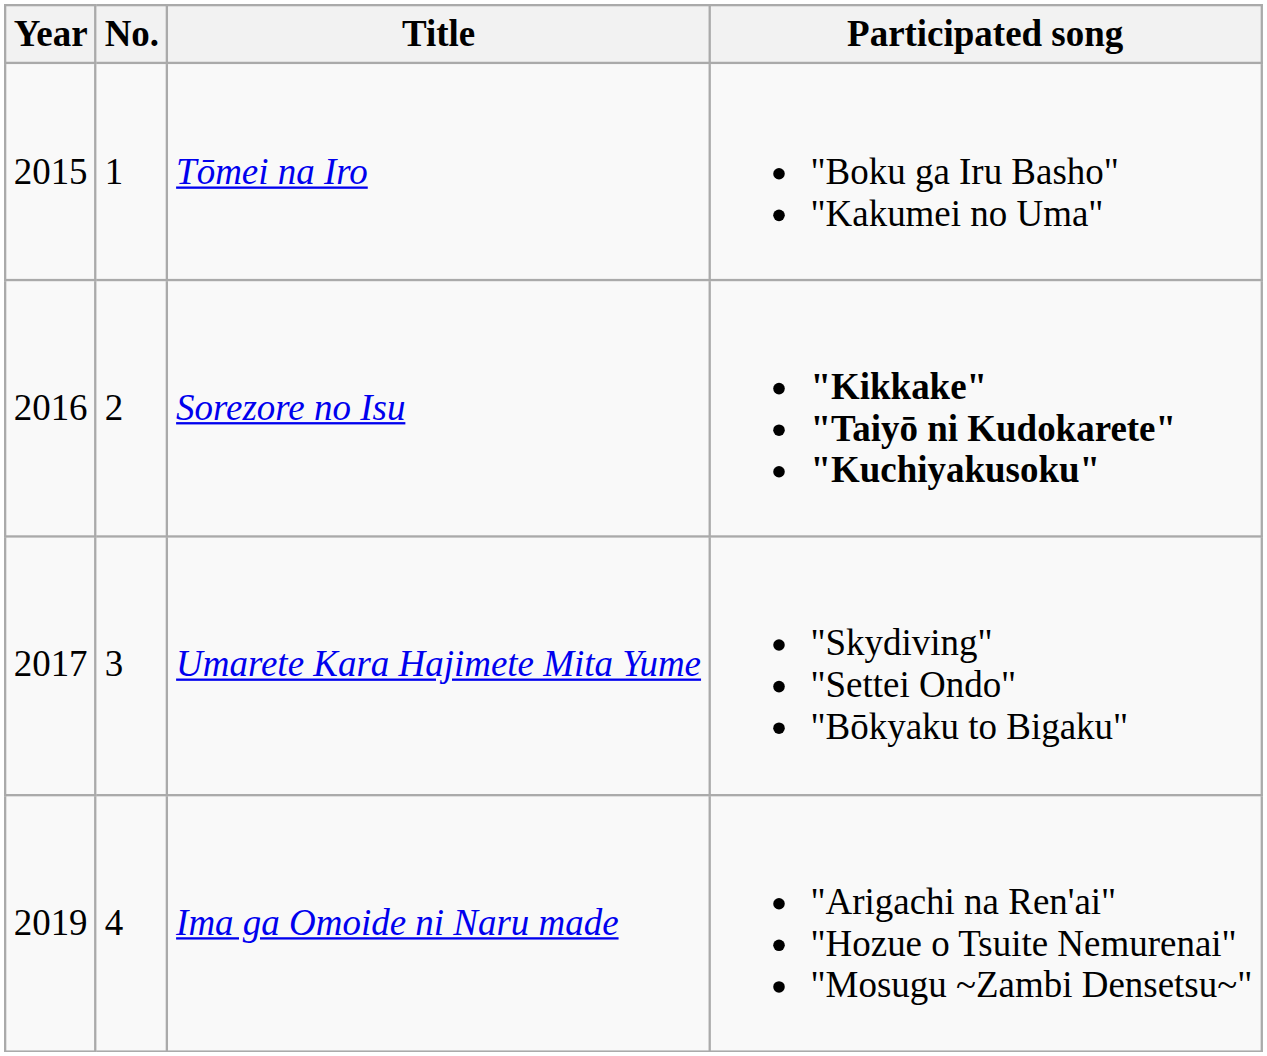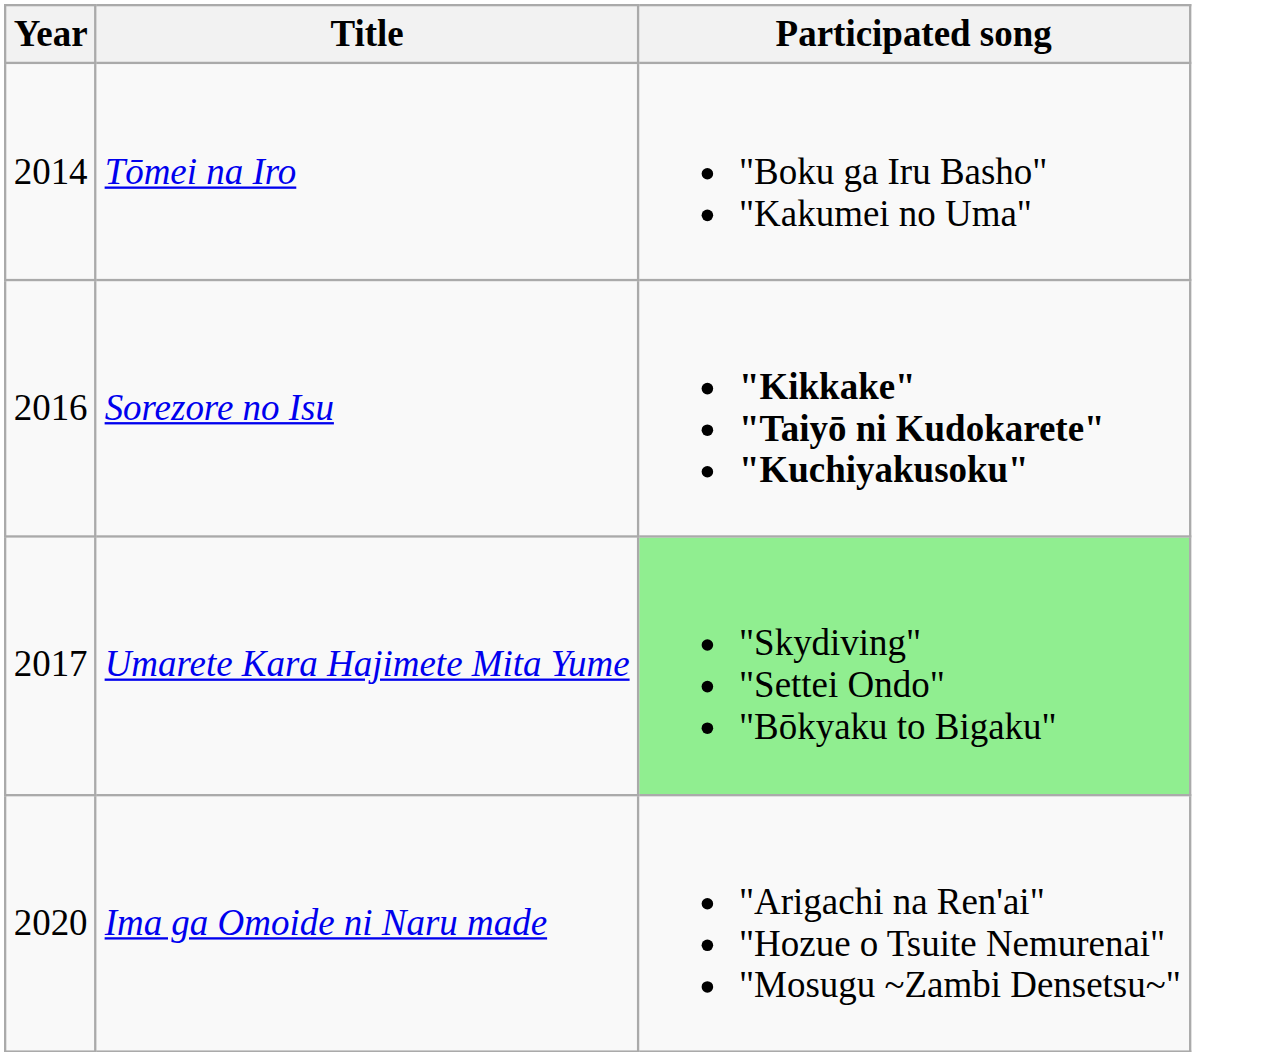- column: No. | 1 | 2 | 3 | 4
Tōmei na Iro | Year: 2015 -> 2014
Umarete Kara Hajimete Mita Yume | Participated song: no background -> lightgreen background
Ima ga Omoide ni Naru made | Year: 2019 -> 2020
